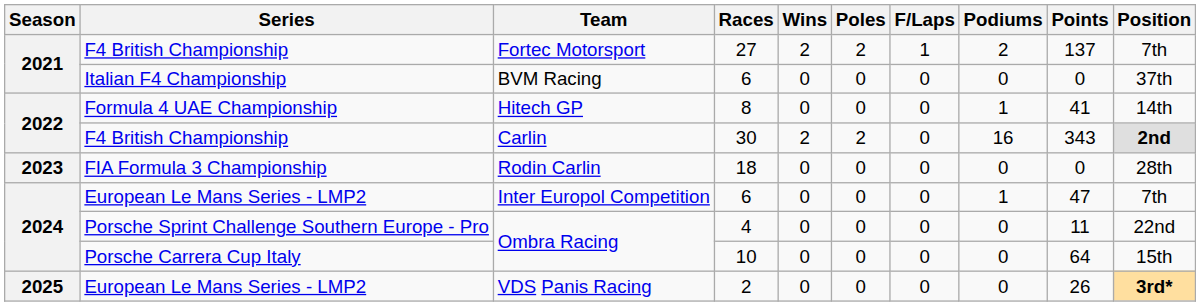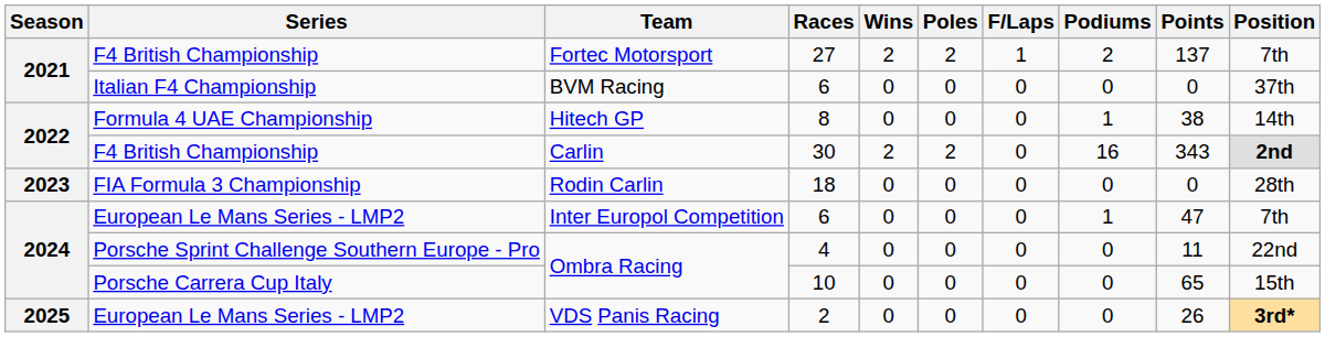Hitech GP | Points: 41 -> 38
Ombra Racing / 10 | Points: 64 -> 65
